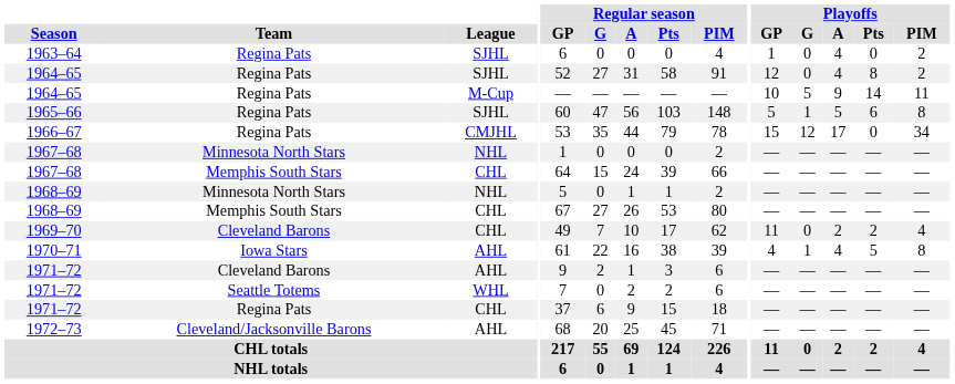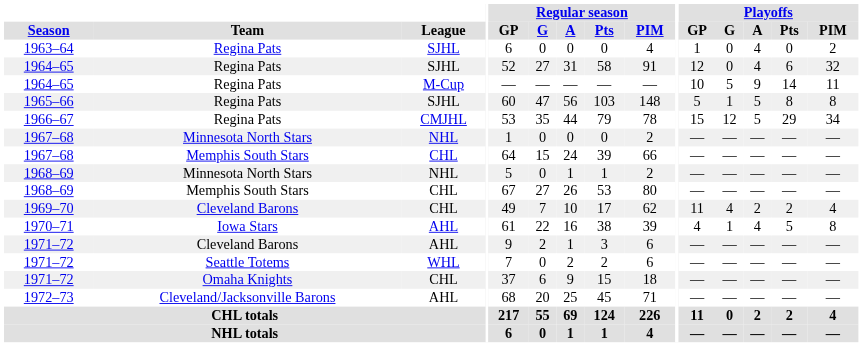1964–65 / SJHL | Playoffs / Pts: 8 -> 6
1964–65 / SJHL | Playoffs / PIM: 2 -> 32
1965–66 | Playoffs / Pts: 6 -> 8
1966–67 | Playoffs / A: 17 -> 5
1966–67 | Playoffs / Pts: 0 -> 29
1969–70 | Playoffs / G: 0 -> 4
1971–72 / CHL | Team: Regina Pats -> Omaha Knights
